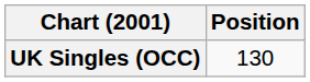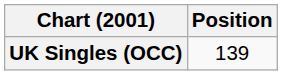UK Singles (OCC) | Position: 130 -> 139
